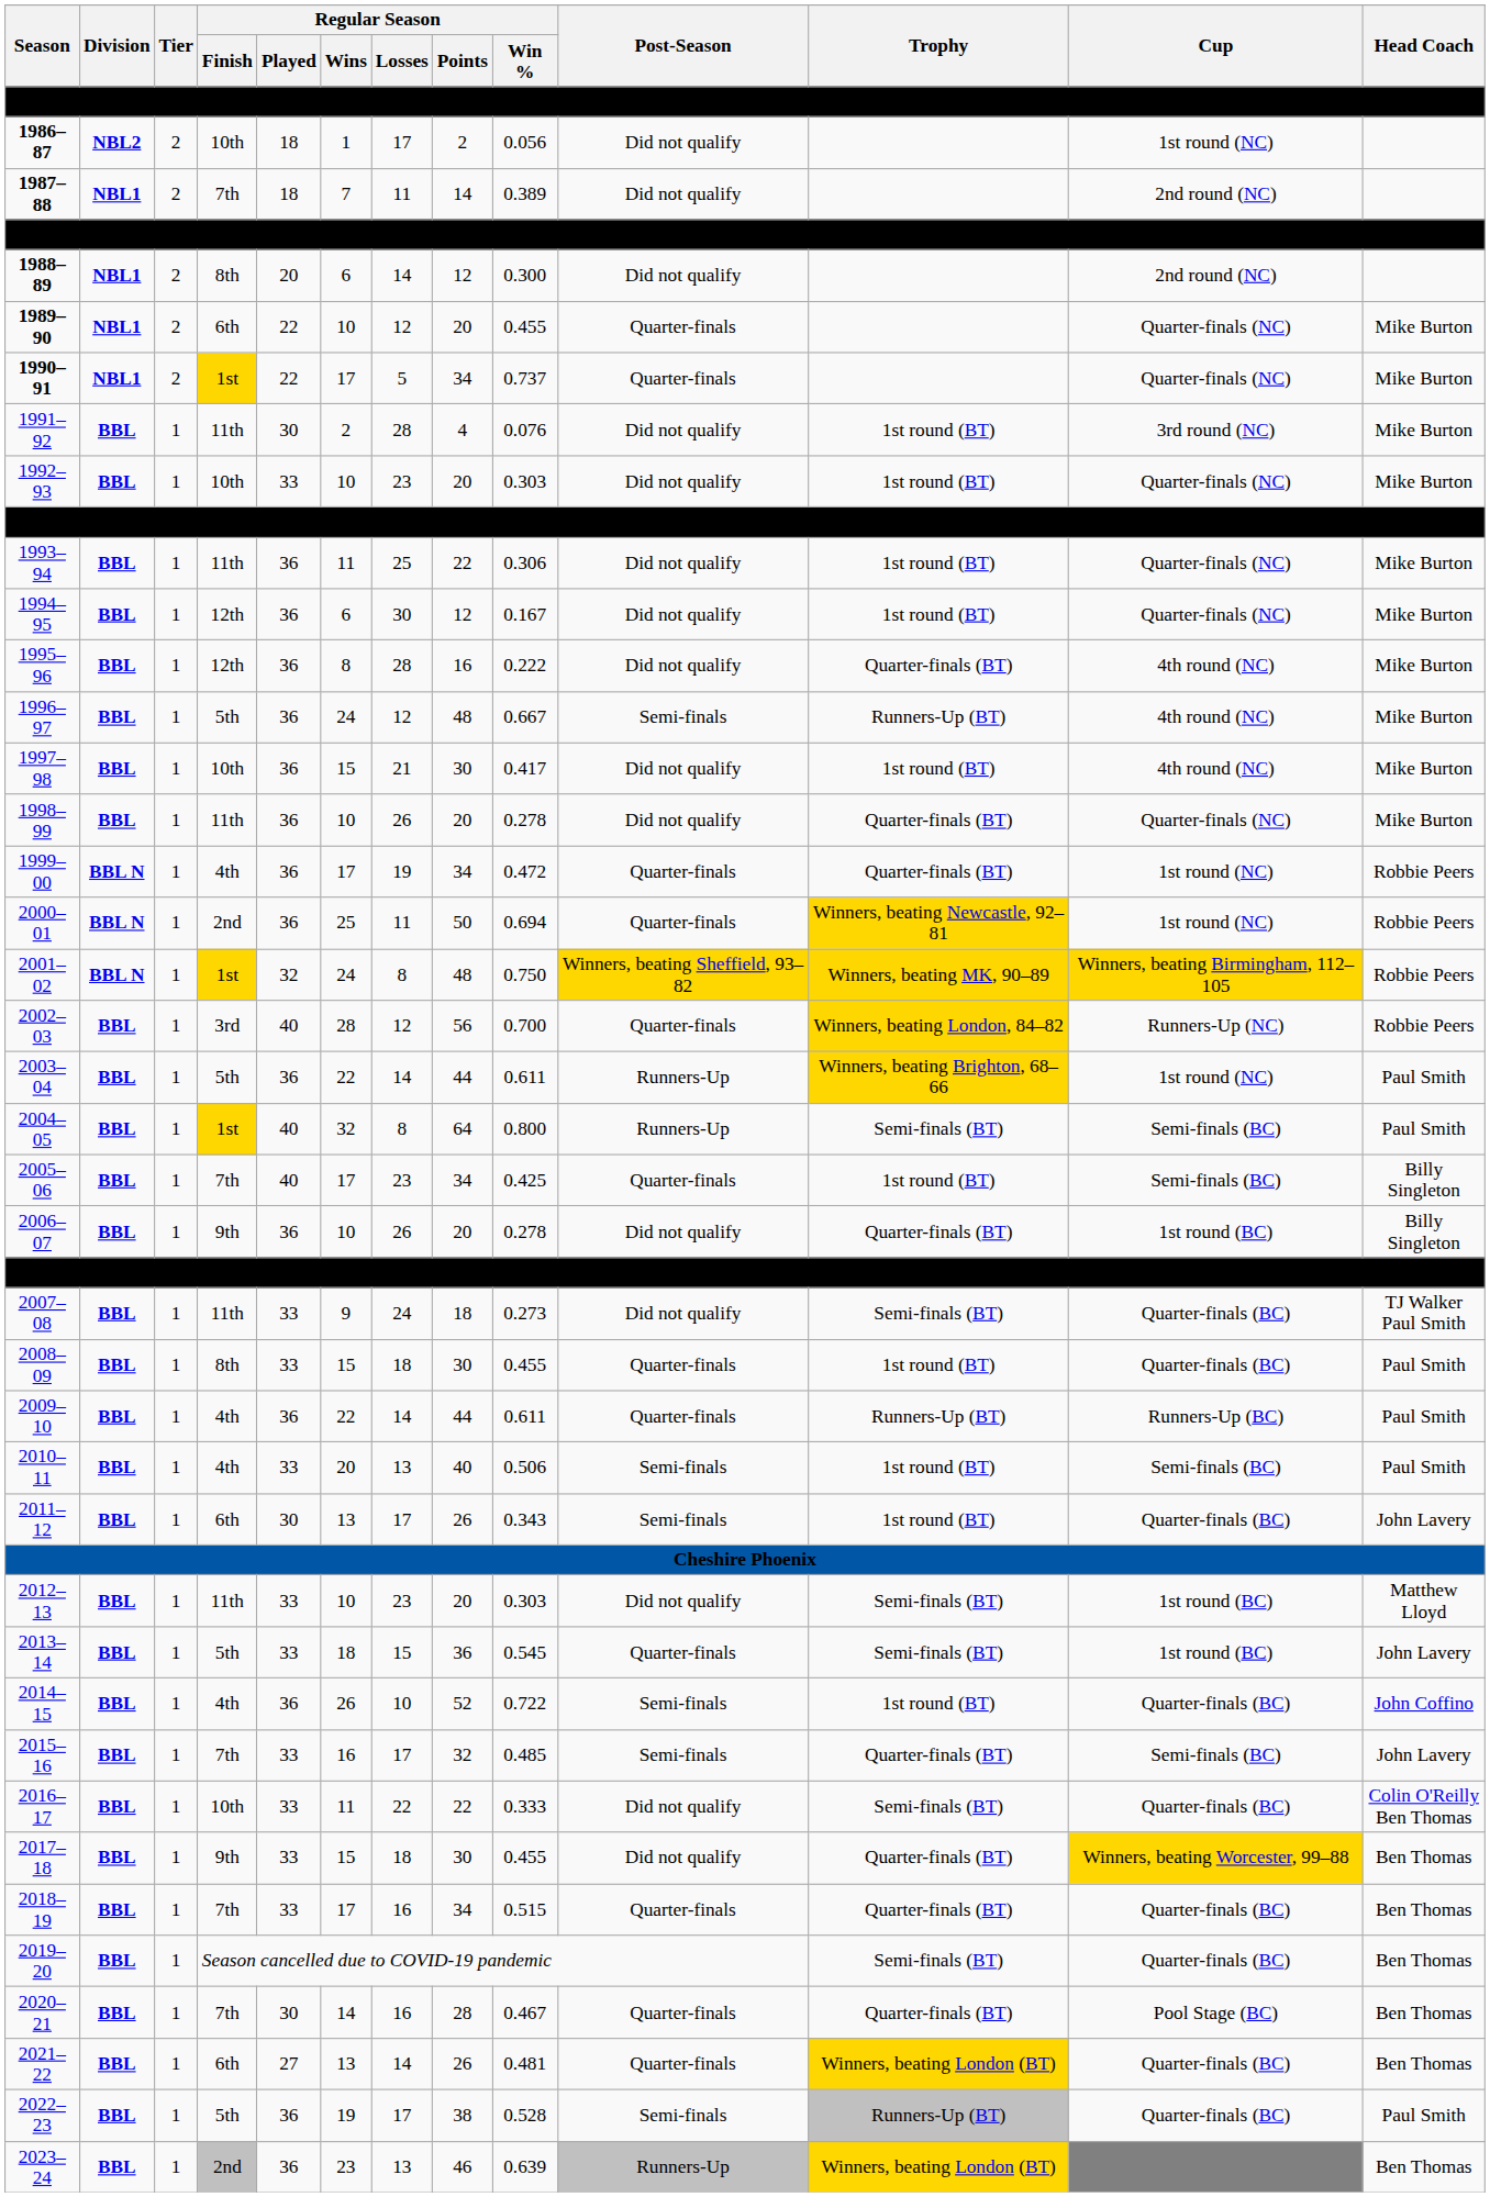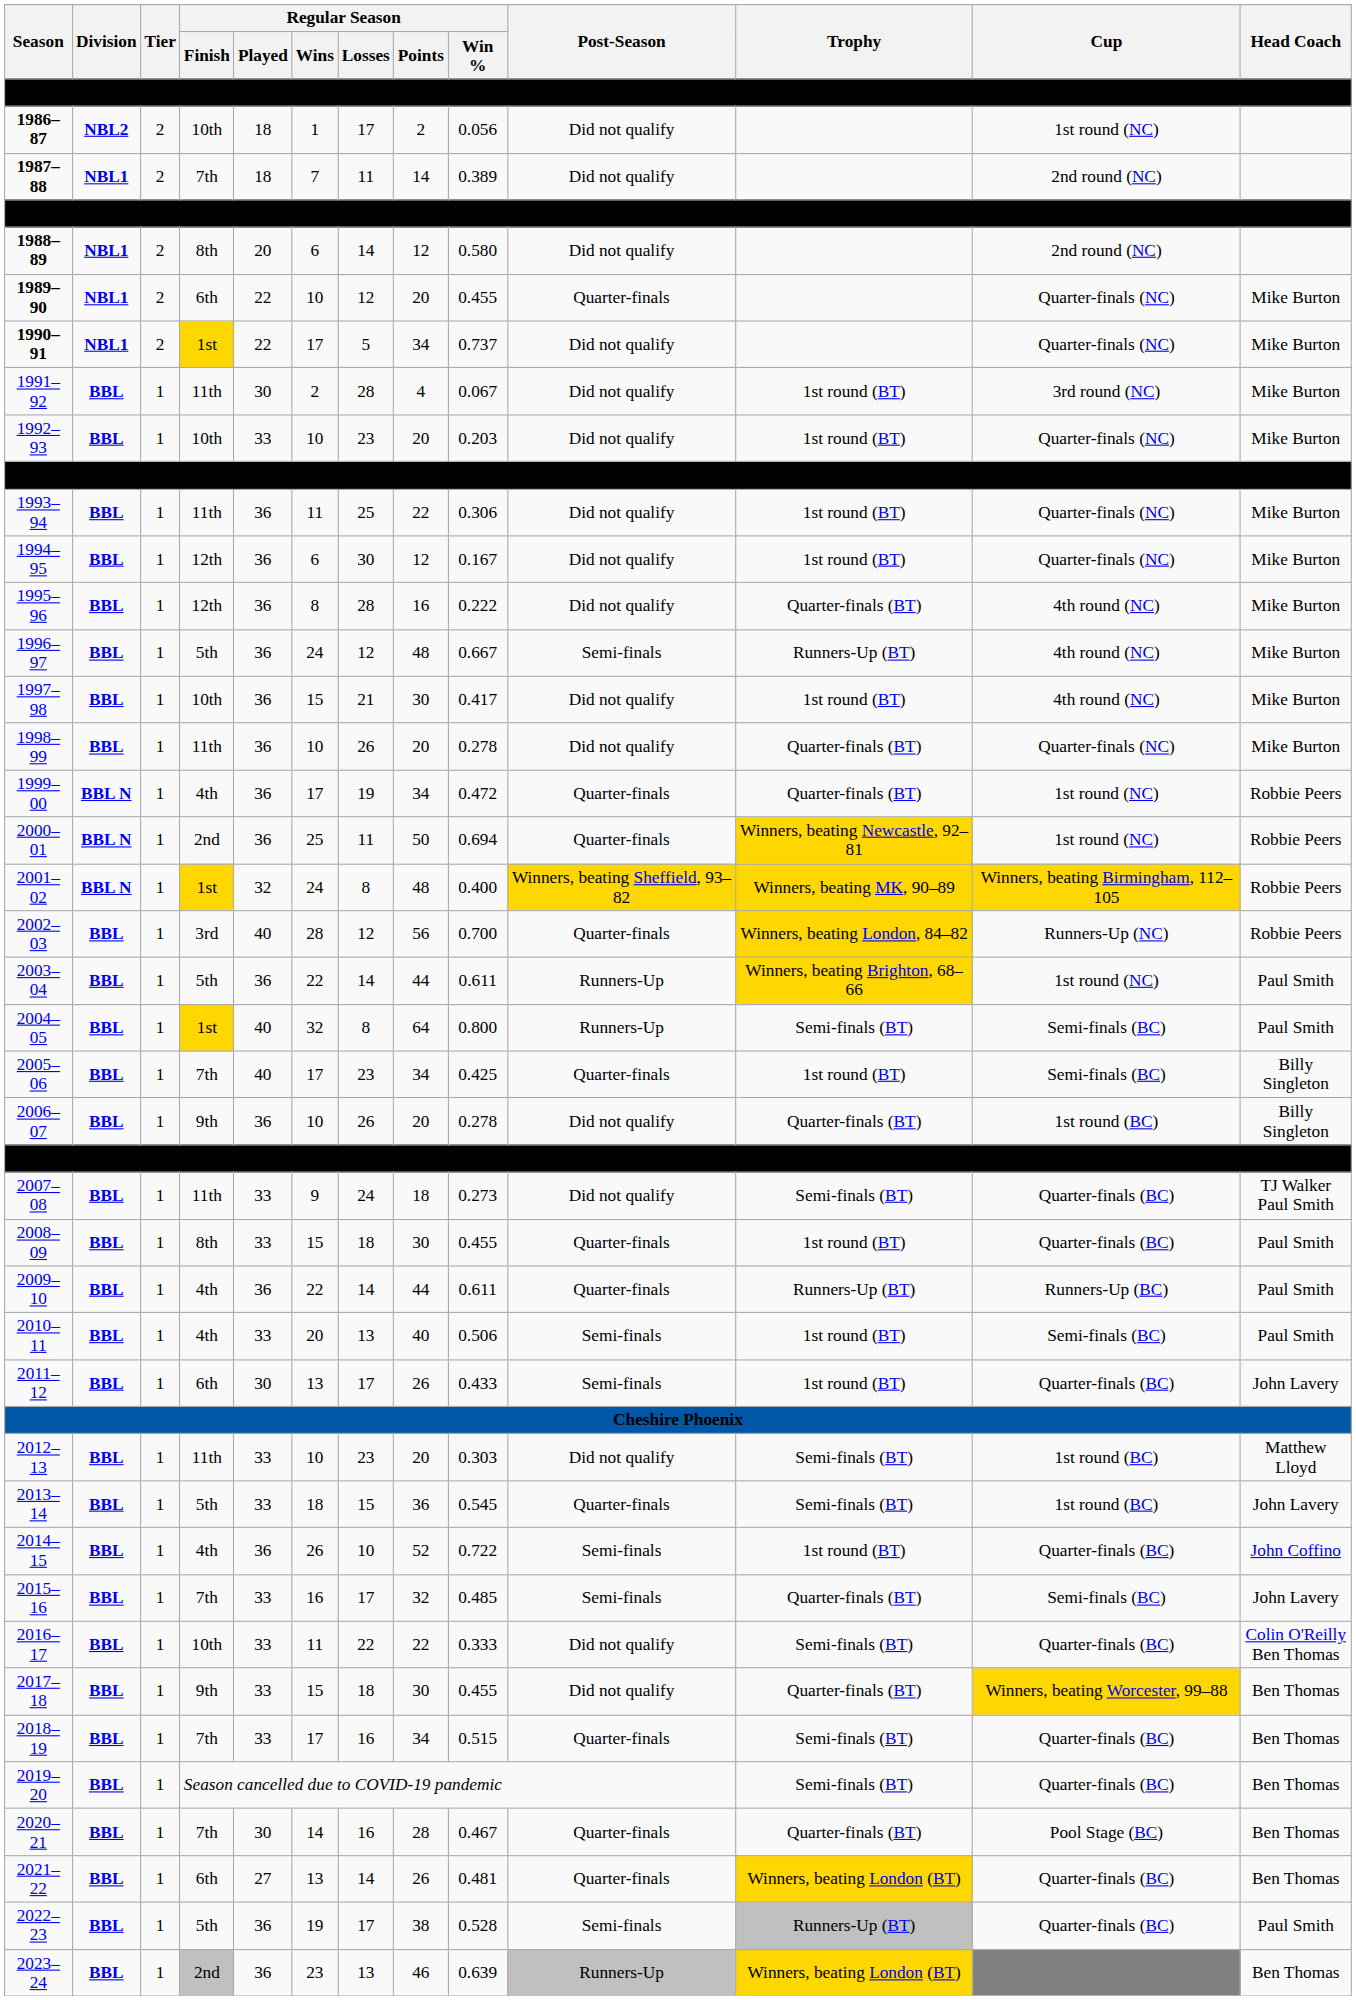1988–89 | Regular Season / Win %: 0.300 -> 0.580
1990–91 | Post-Season: Quarter-finals -> Did not qualify
1991–92 | Regular Season / Win %: 0.076 -> 0.067
1992–93 | Regular Season / Win %: 0.303 -> 0.203
2001–02 | Regular Season / Win %: 0.750 -> 0.400
2011–12 | Regular Season / Win %: 0.343 -> 0.433
2018–19 | Trophy: Quarter-finals (BT) -> Semi-finals (BT)
